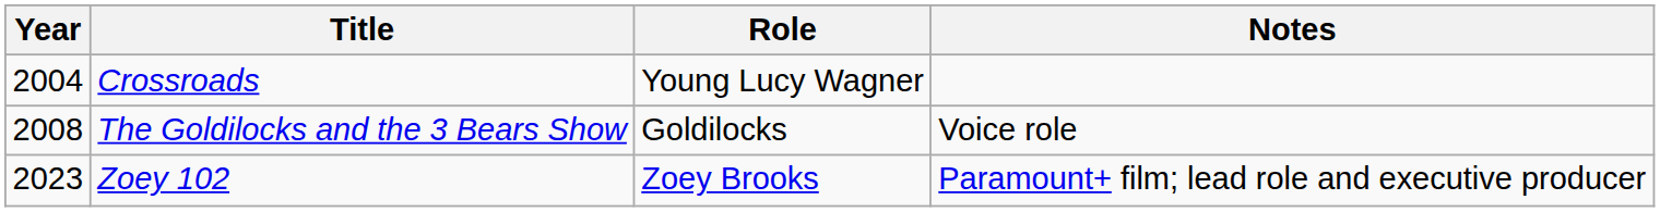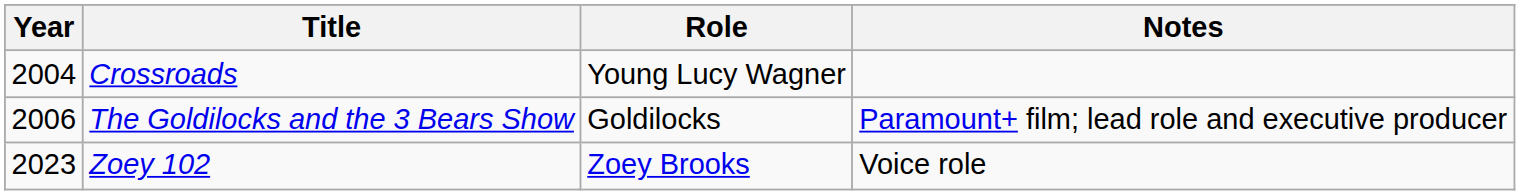The Goldilocks and the 3 Bears Show | Year: 2008 -> 2006
The Goldilocks and the 3 Bears Show | Notes: Voice role -> Paramount+ film; lead role and executive producer
Zoey 102 | Notes: Paramount+ film; lead role and executive producer -> Voice role
